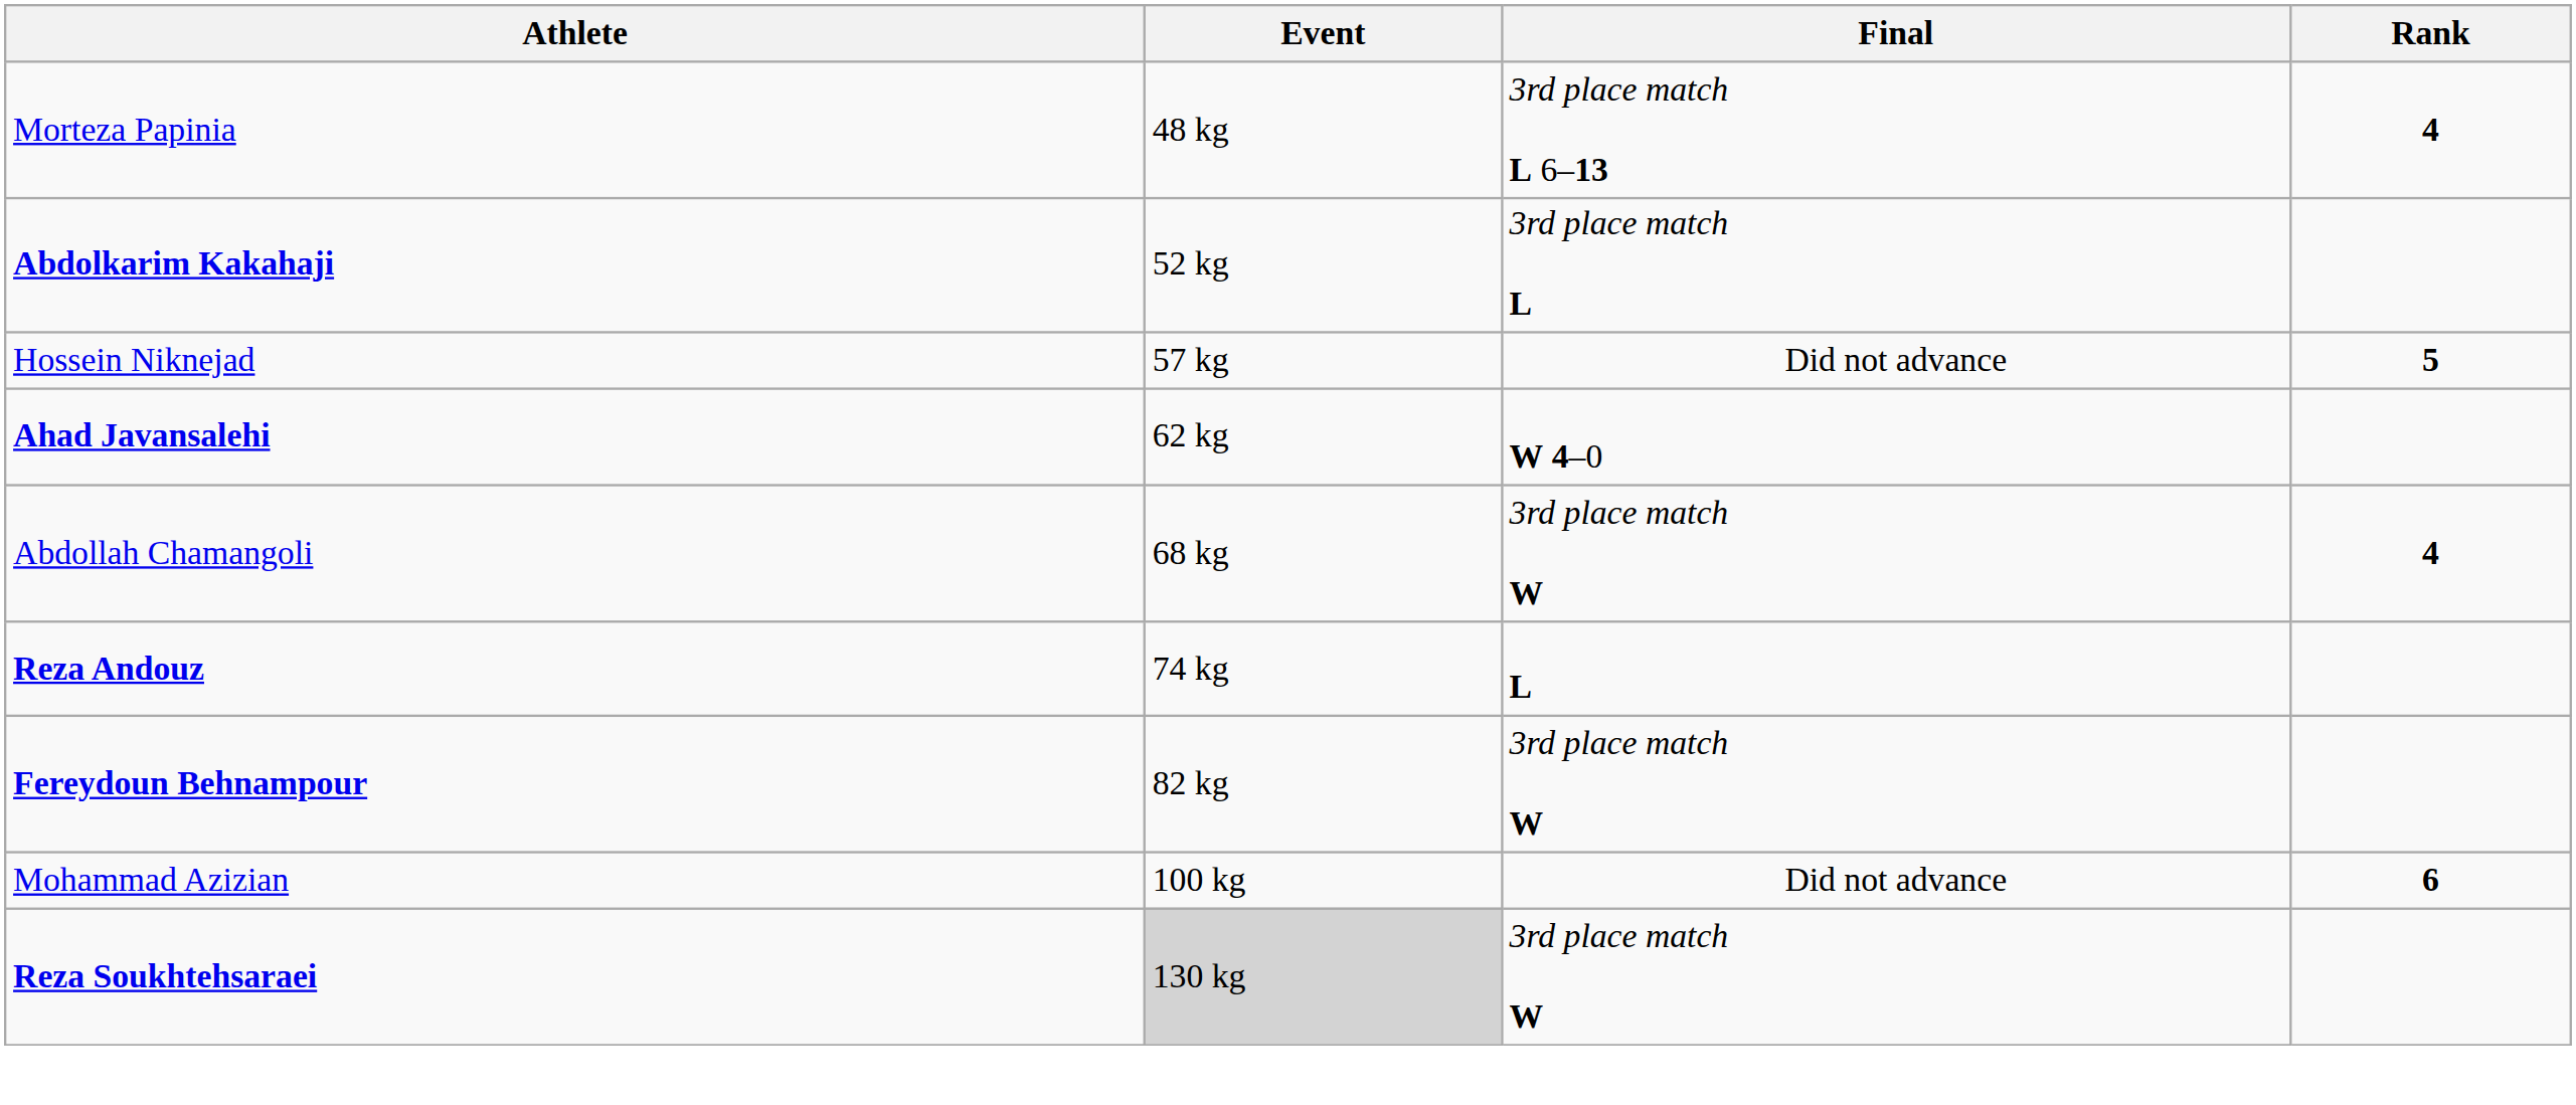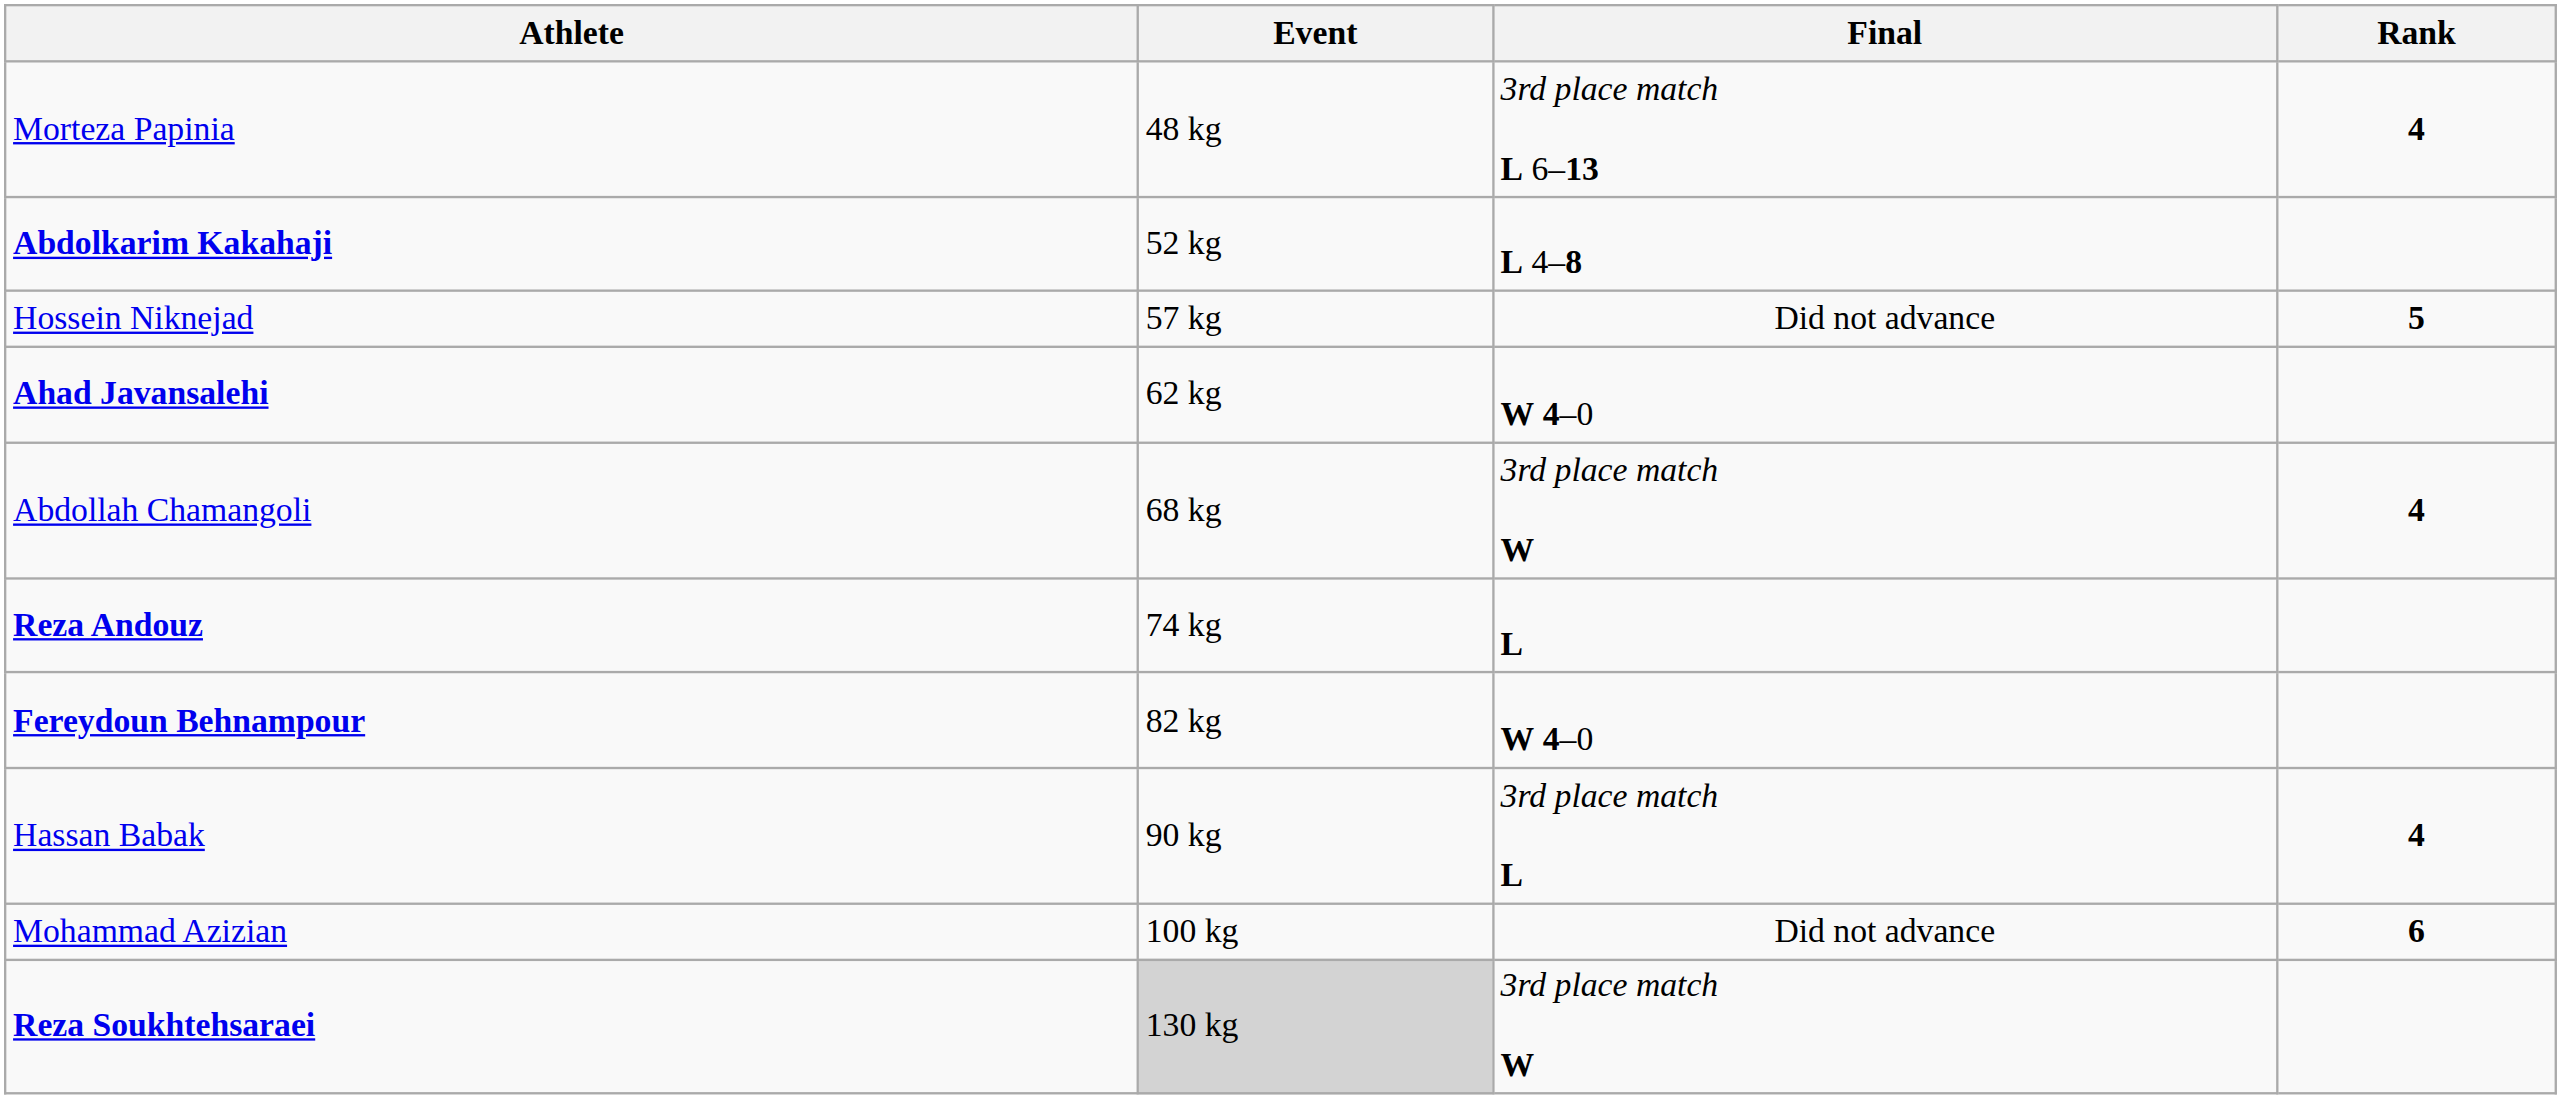Abdolkarim Kakahaji | Final: 3rd place match L -> L 4–8
Fereydoun Behnampour | Final: 3rd place match W -> W 4–0
+ row: Hassan Babak | 90 kg | 3rd place match L | 4
